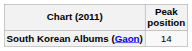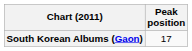South Korean Albums (Gaon) | Peak position: 14 -> 17
